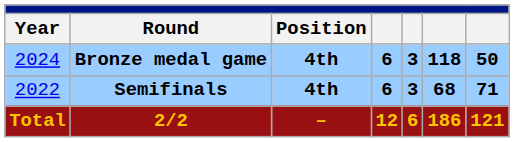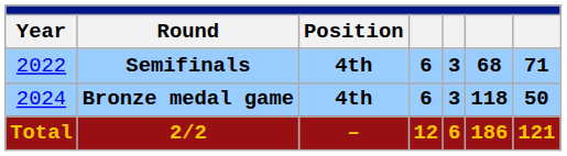rows swapped: Semifinals <-> Bronze medal game
